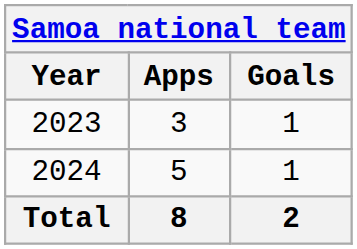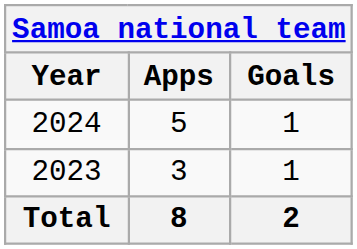rows swapped: 2023 <-> 2024
